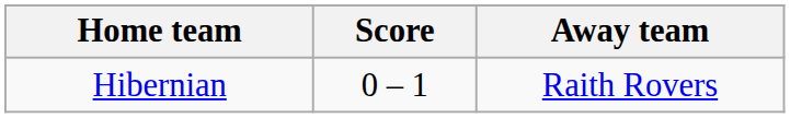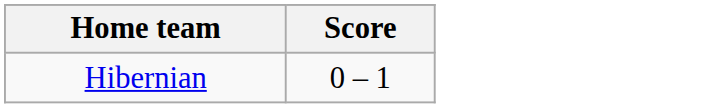- column: Away team | Raith Rovers
